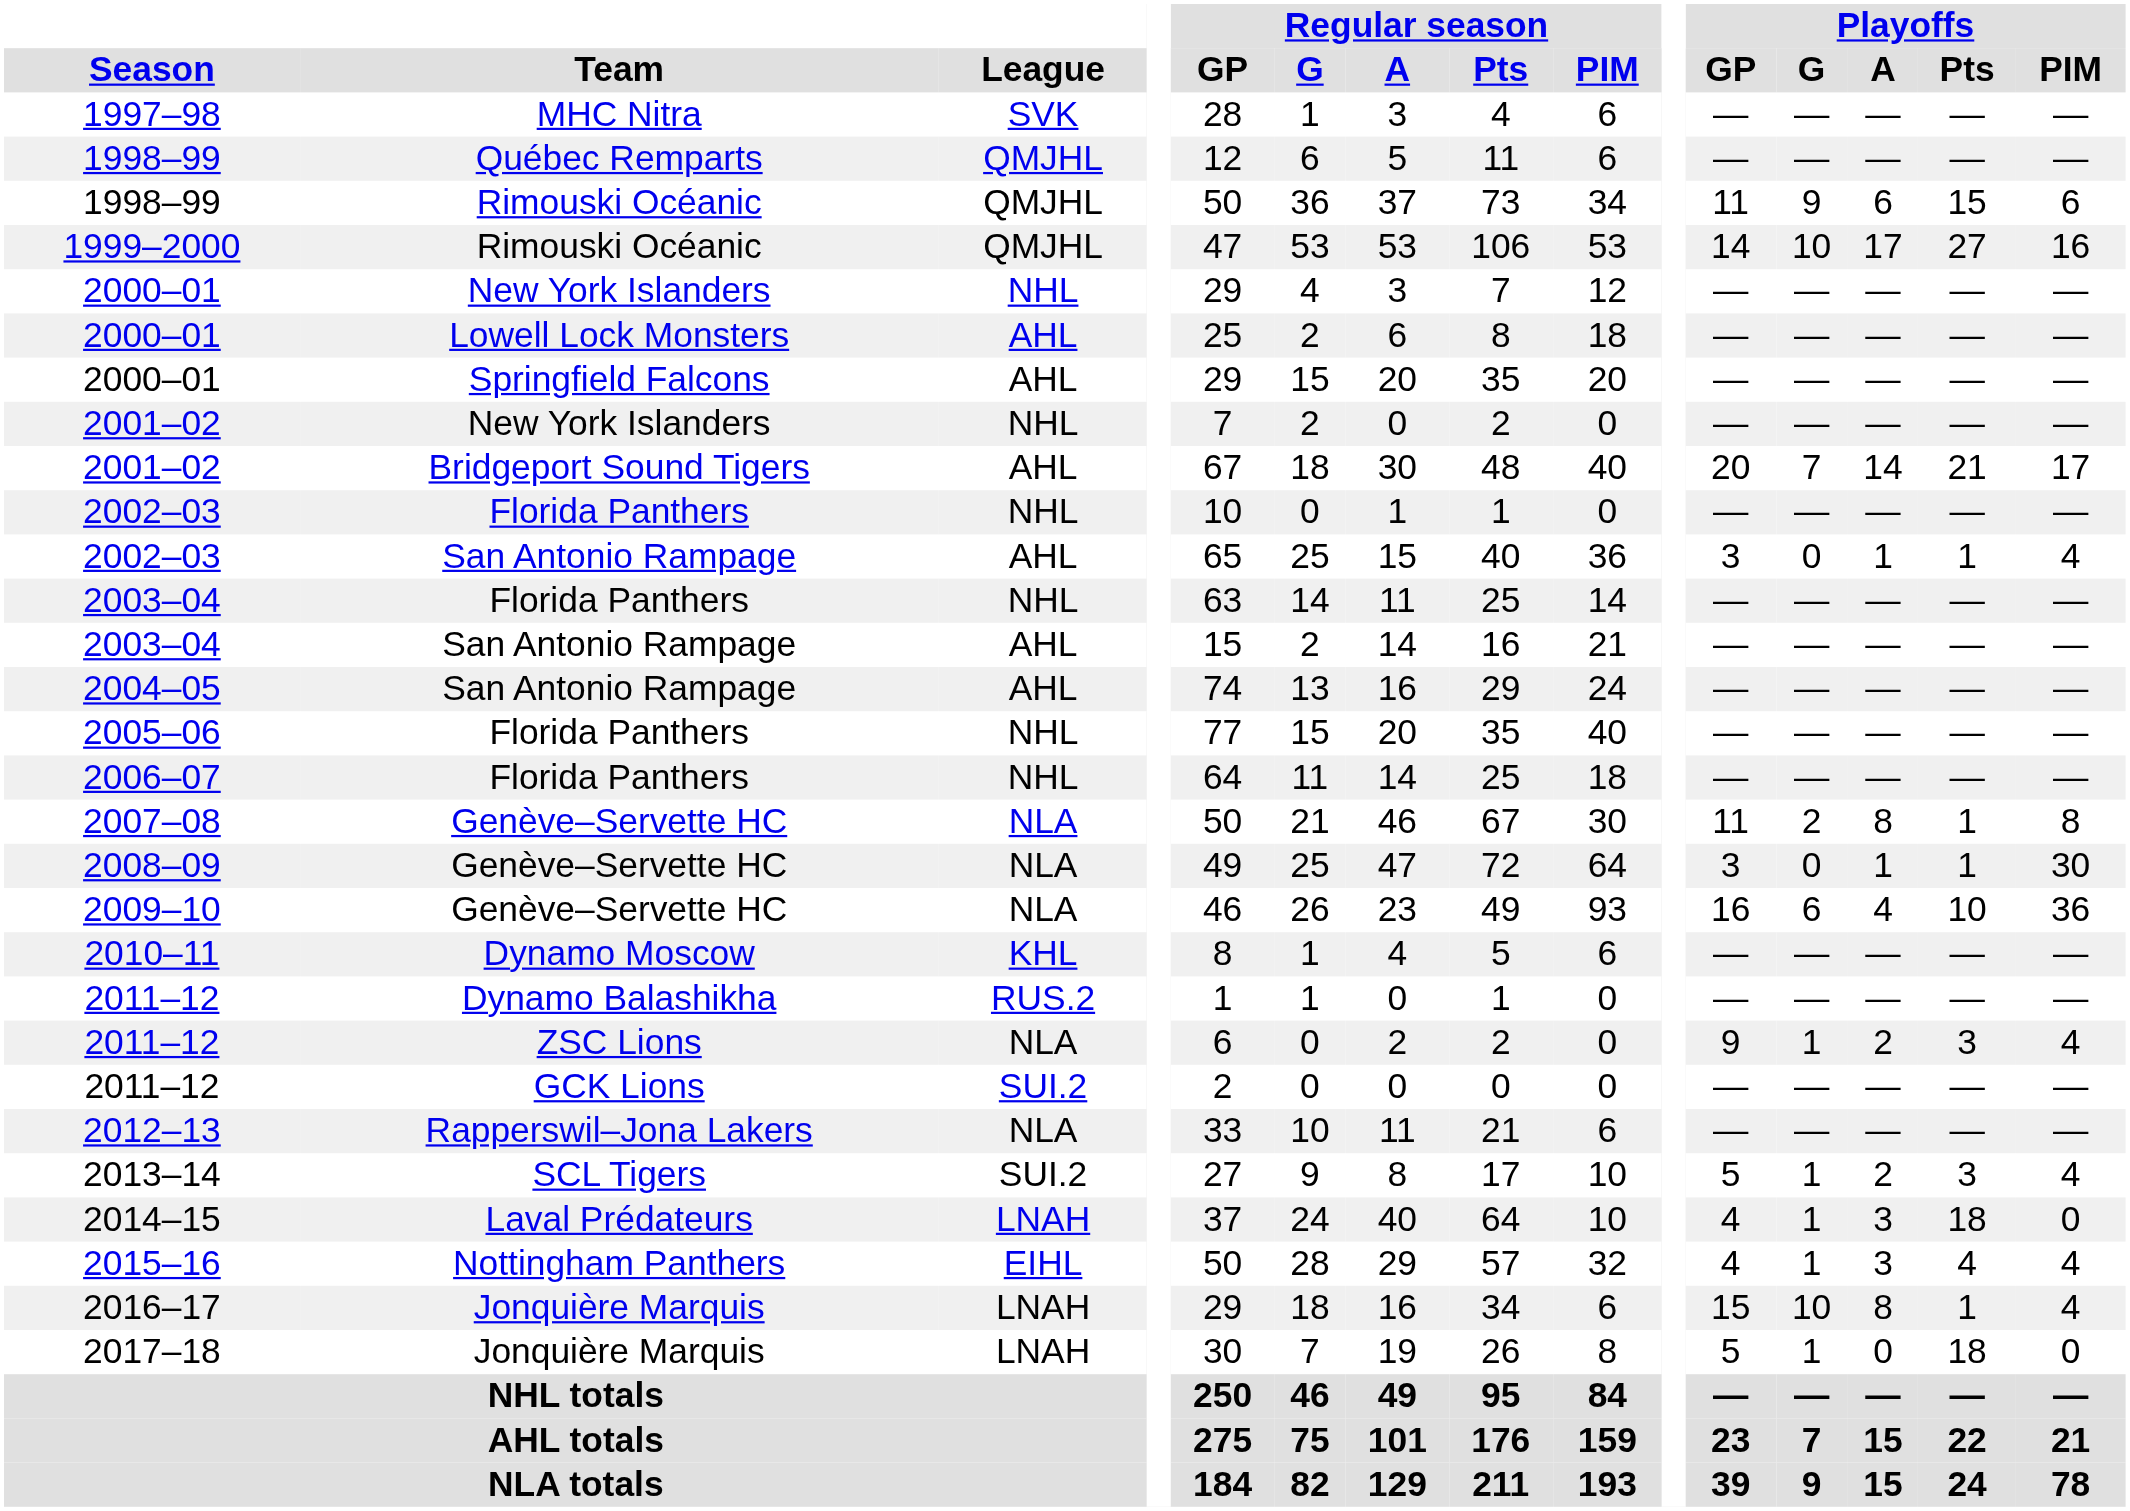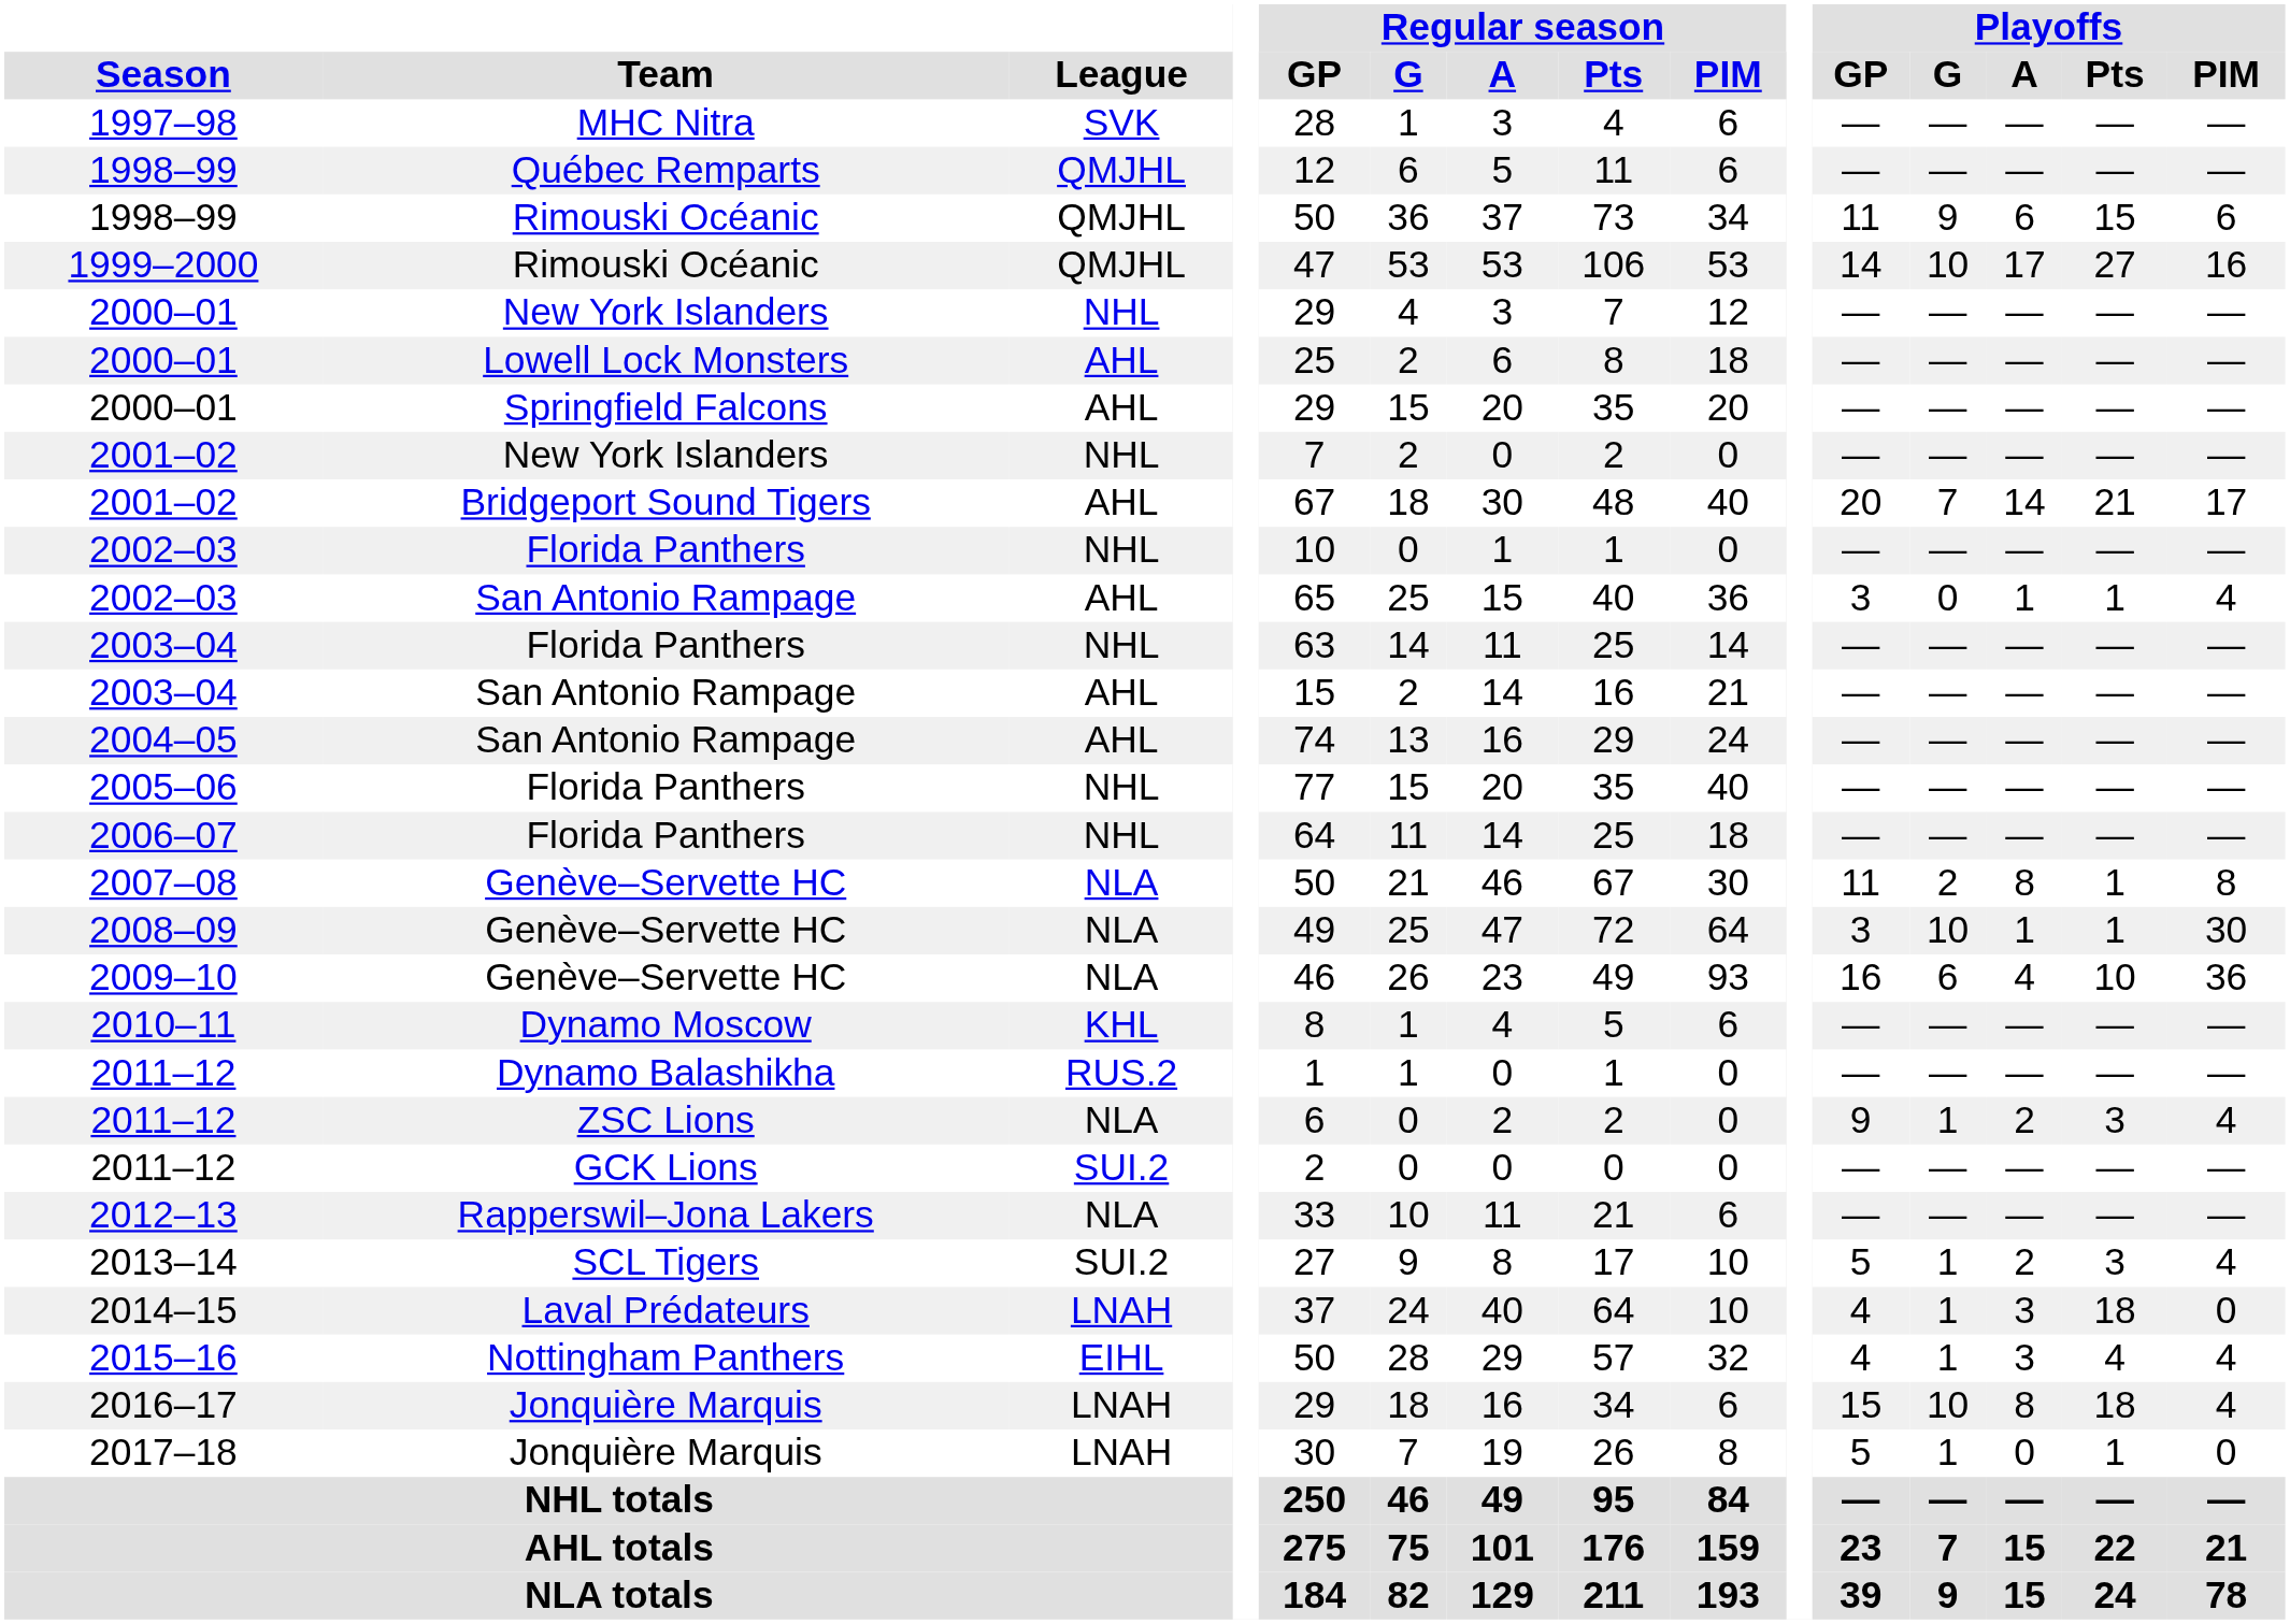2008–09 | Playoffs / G: 0 -> 10
2016–17 | Playoffs / Pts: 1 -> 18
2017–18 | Playoffs / Pts: 18 -> 1
